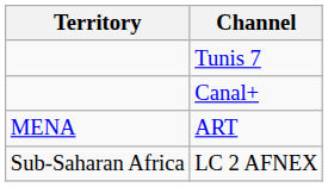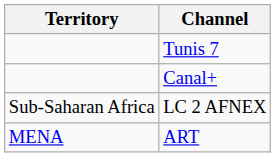rows swapped: ART <-> LC 2 AFNEX
